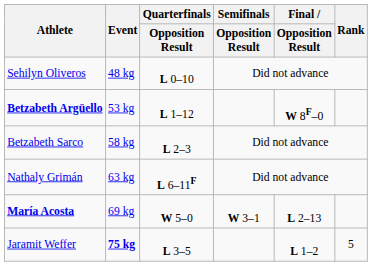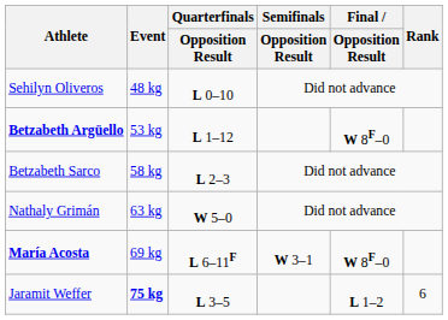Nathaly Grimán | Quarterfinals / Opposition Result: L 6–11F -> W 5–0
María Acosta | Quarterfinals / Opposition Result: W 5–0 -> L 6–11F
María Acosta | Final / Opposition Result: L 2–13 -> W 8F–0
Jaramit Weffer | Rank: 5 -> 6
